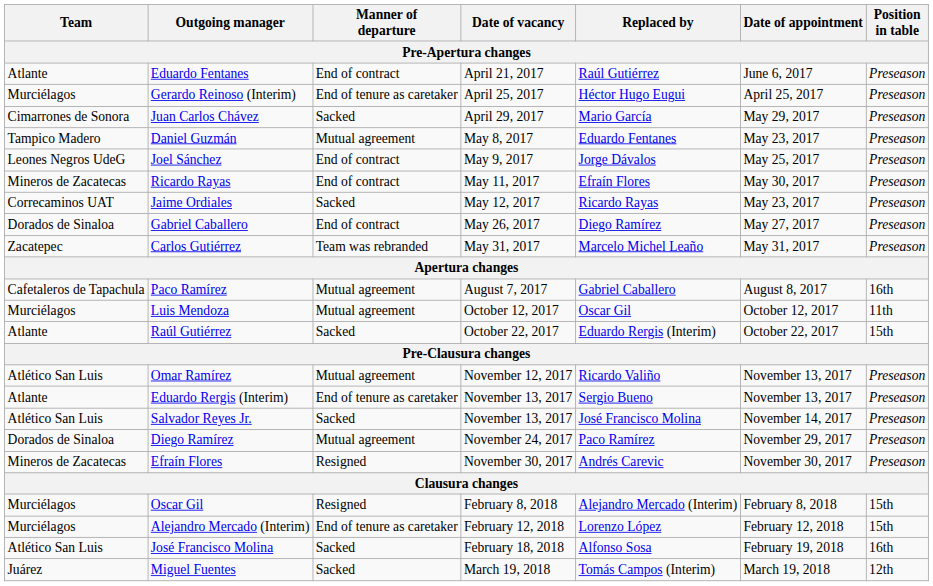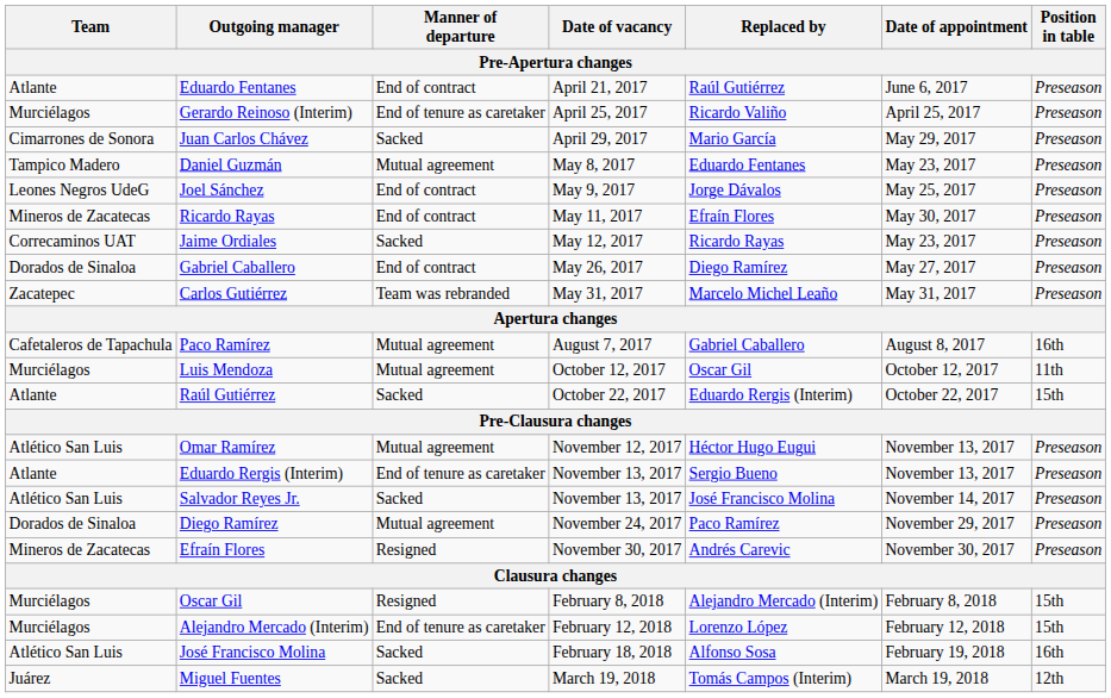Gerardo Reinoso (Interim) | Replaced by: Héctor Hugo Eugui -> Ricardo Valiño
Omar Ramírez | Replaced by: Ricardo Valiño -> Héctor Hugo Eugui
